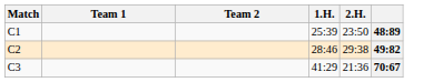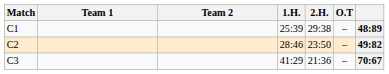+ column: O.T | – | – | –
C1 | 2.H.: 23:50 -> 29:38
C2 | 2.H.: 29:38 -> 23:50
